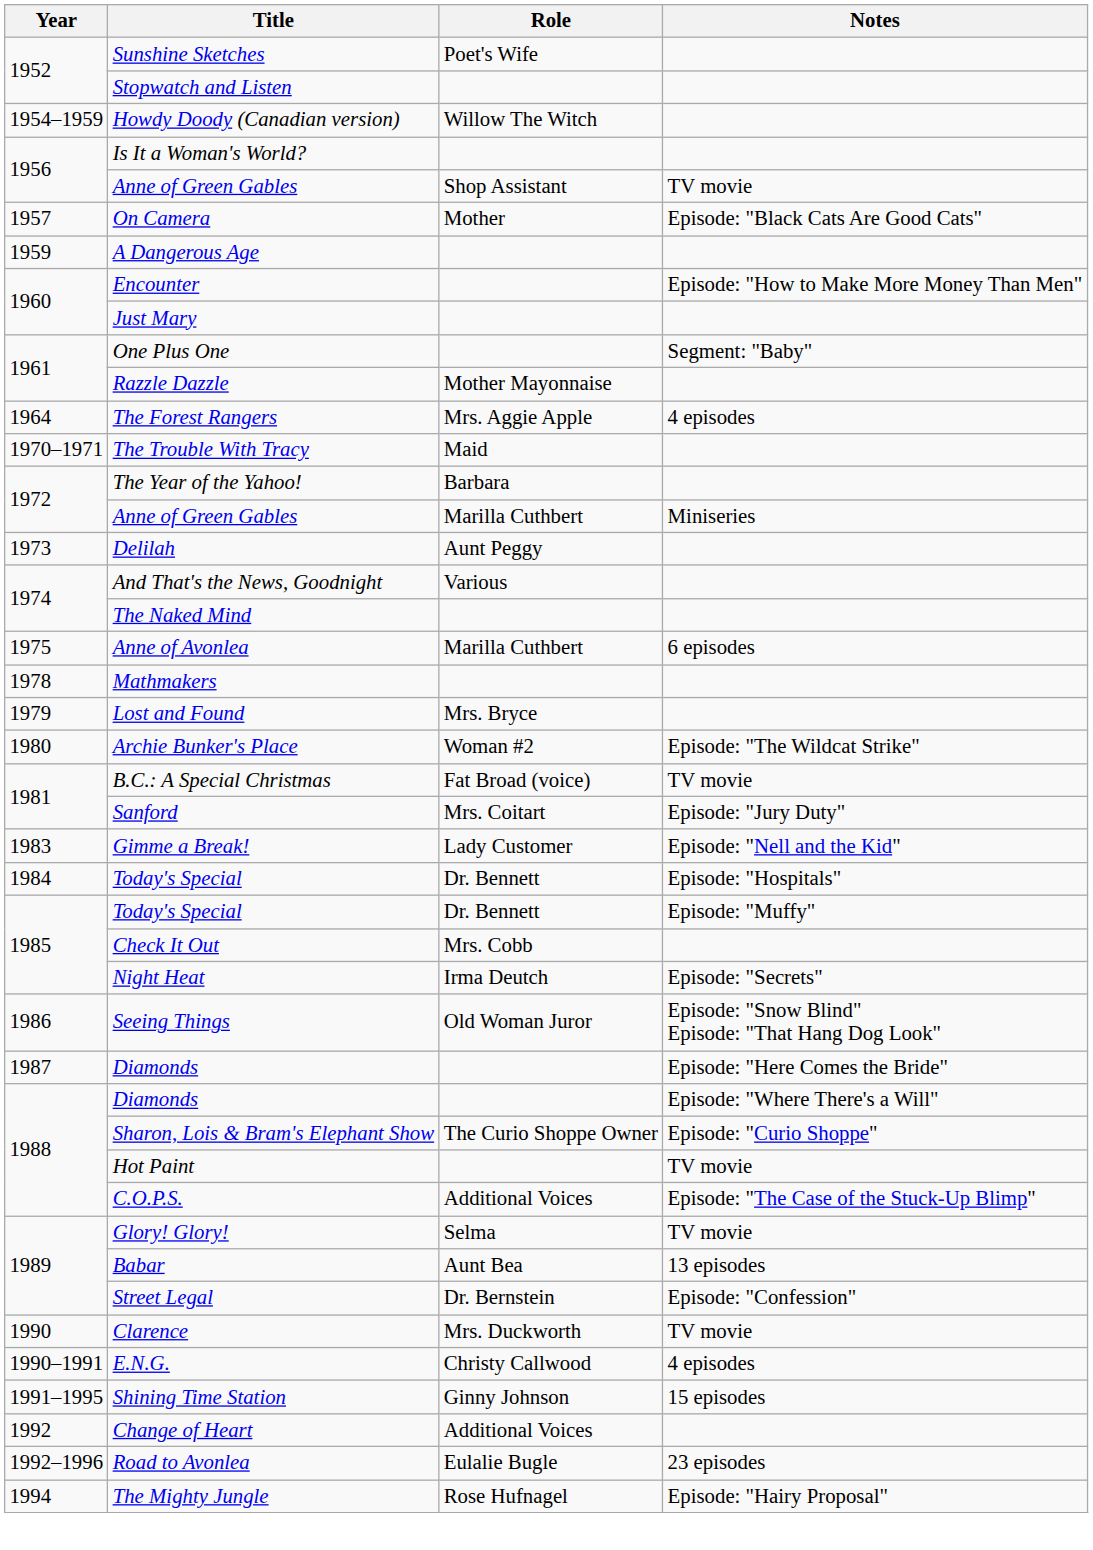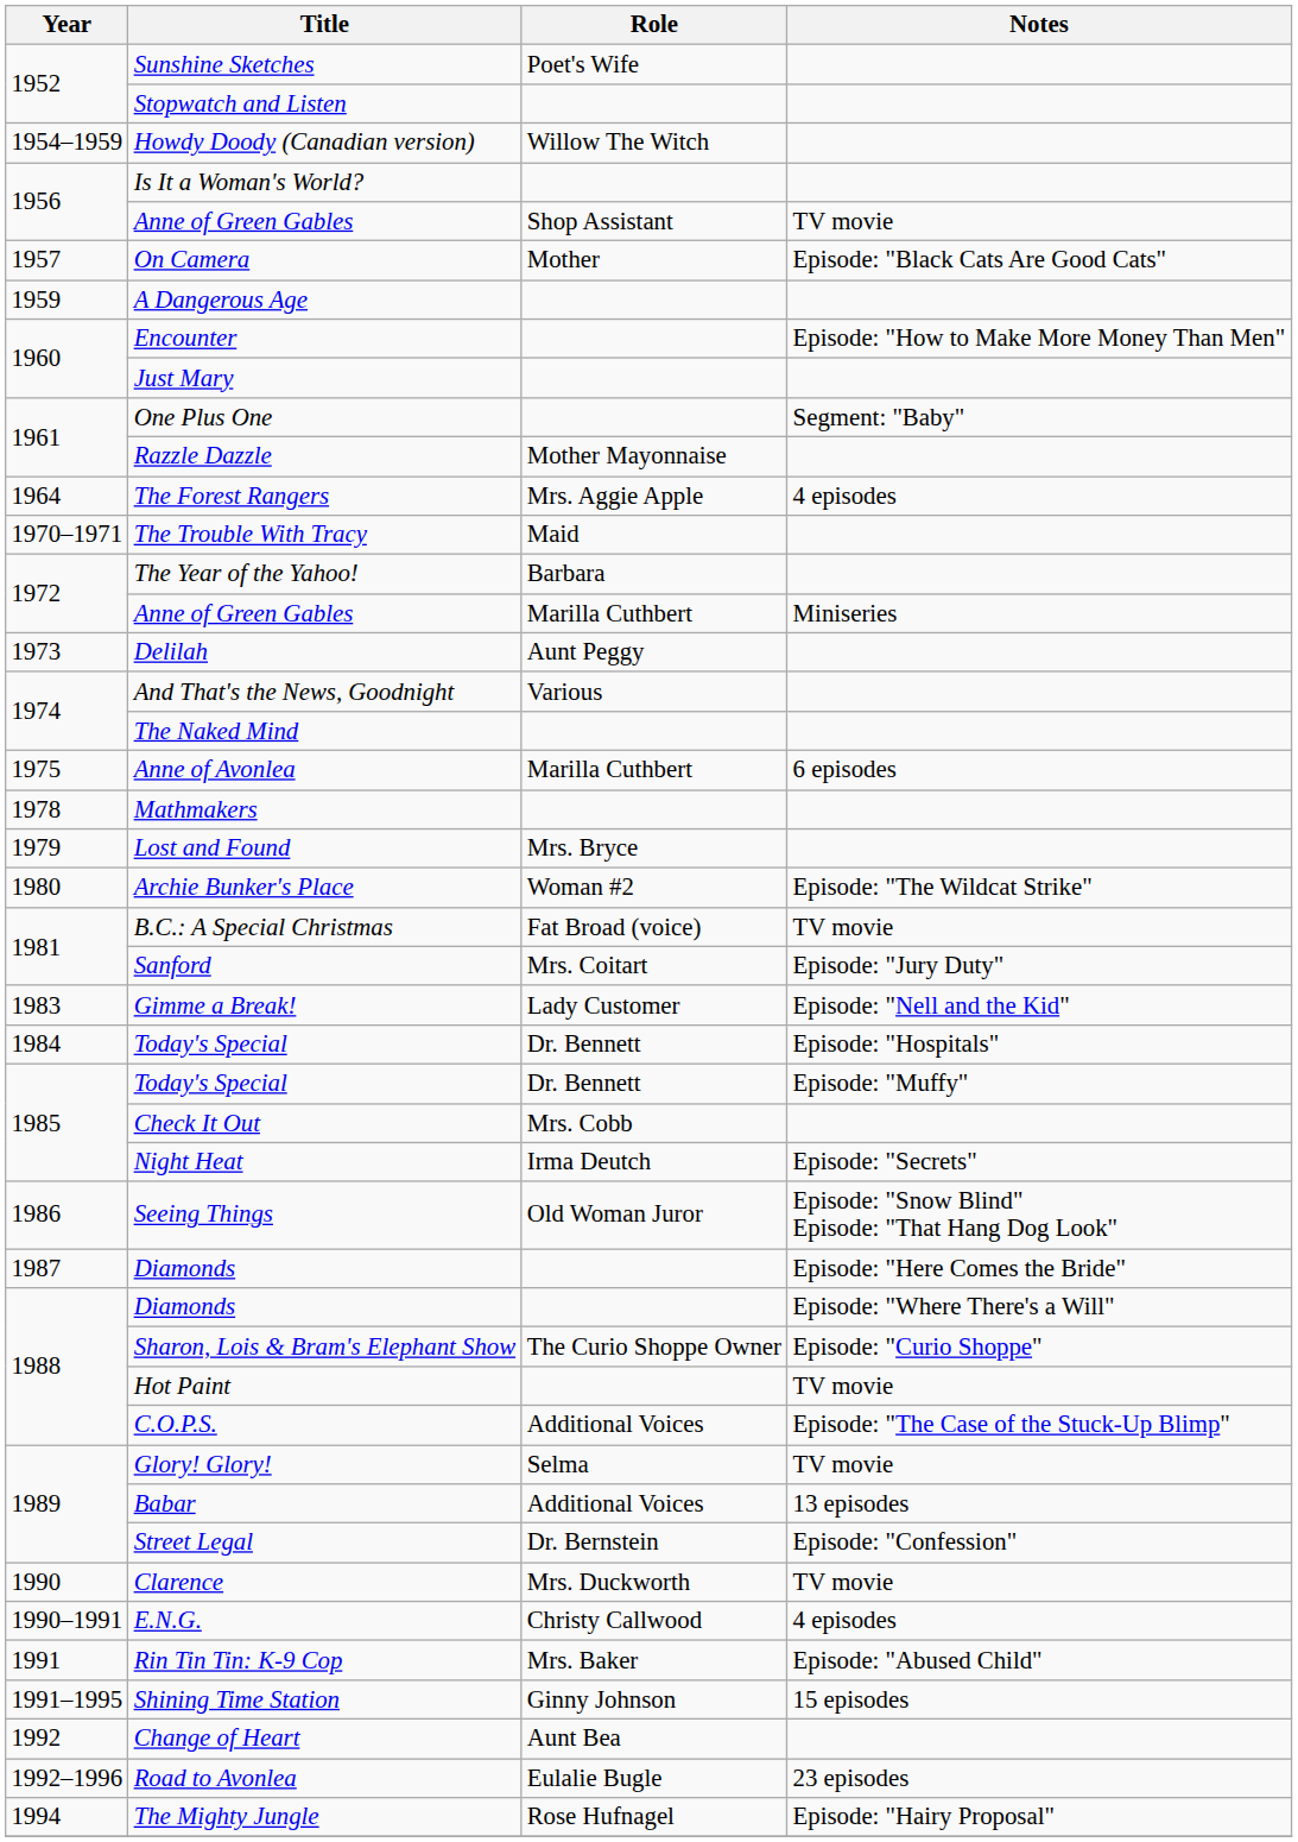Babar | Role: Aunt Bea -> Additional Voices
+ row: 1991 | Rin Tin Tin: K-9 Cop | Mrs. Baker | Episode: "Abused Child"
Change of Heart | Role: Additional Voices -> Aunt Bea
